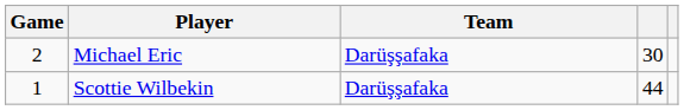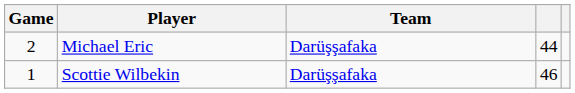Michael Eric | column 4: 30 -> 44
Scottie Wilbekin | column 4: 44 -> 46
